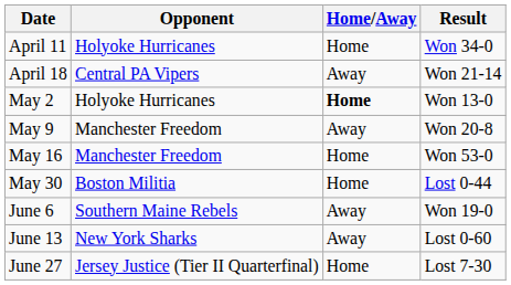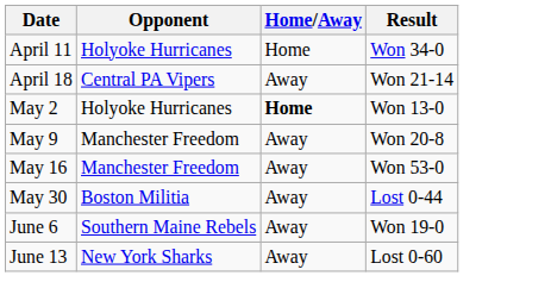May 16 | Home/Away: Home -> Away
May 30 | Home/Away: Home -> Away
- row: June 27 | Jersey Justice (Tier II Quarterfinal) | Home | Lost 7-30
